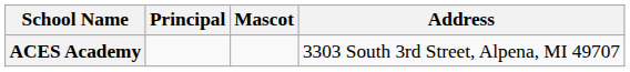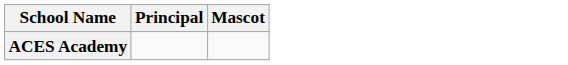- column: Address | 3303 South 3rd Street, Alpena, MI 49707
